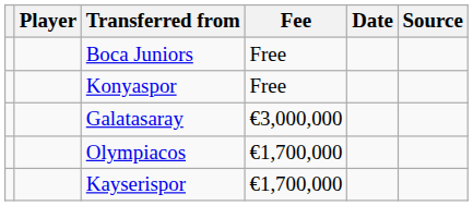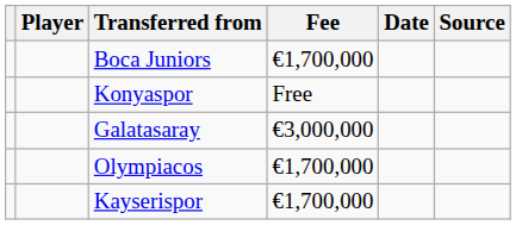Boca Juniors | Fee: Free -> €1,700,000
